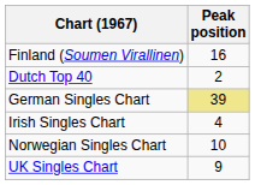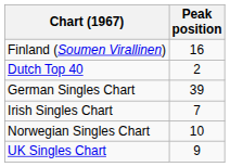German Singles Chart | Peak position: khaki background -> no background
Irish Singles Chart | Peak position: 4 -> 7
